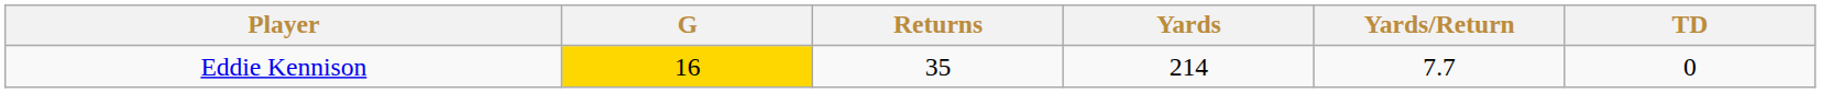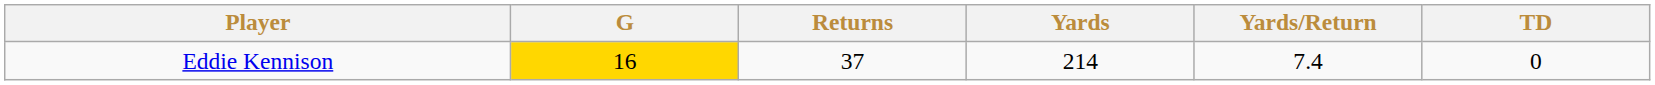Eddie Kennison | Returns: 35 -> 37
Eddie Kennison | Yards/Return: 7.7 -> 7.4
